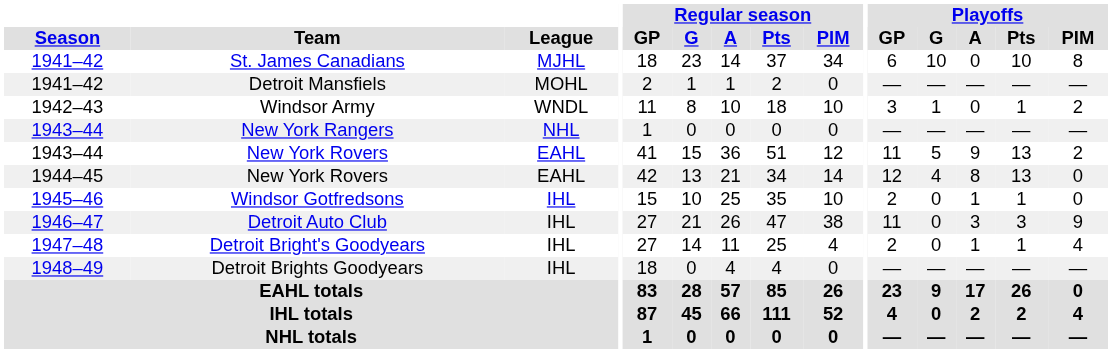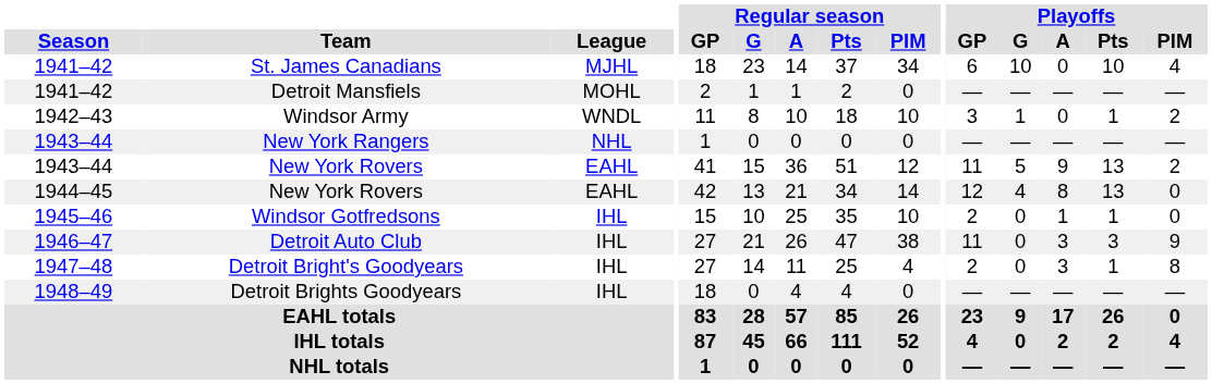St. James Canadians | Playoffs / PIM: 8 -> 4
Detroit Bright's Goodyears | Playoffs / A: 1 -> 3
Detroit Bright's Goodyears | Playoffs / PIM: 4 -> 8
